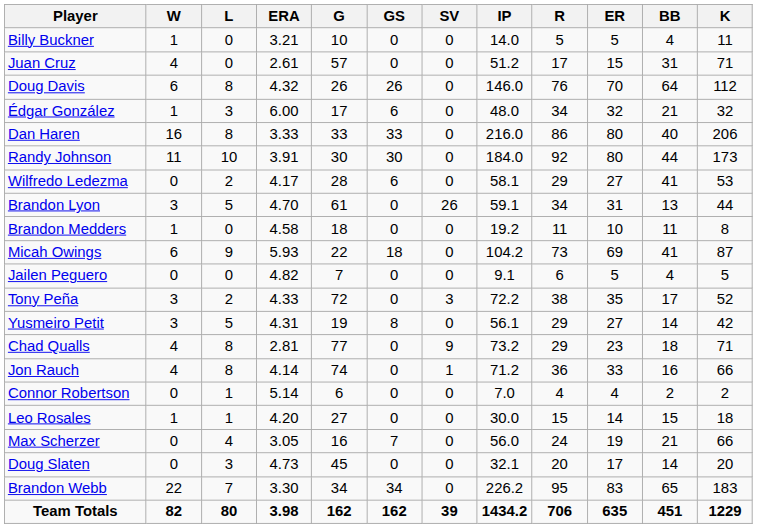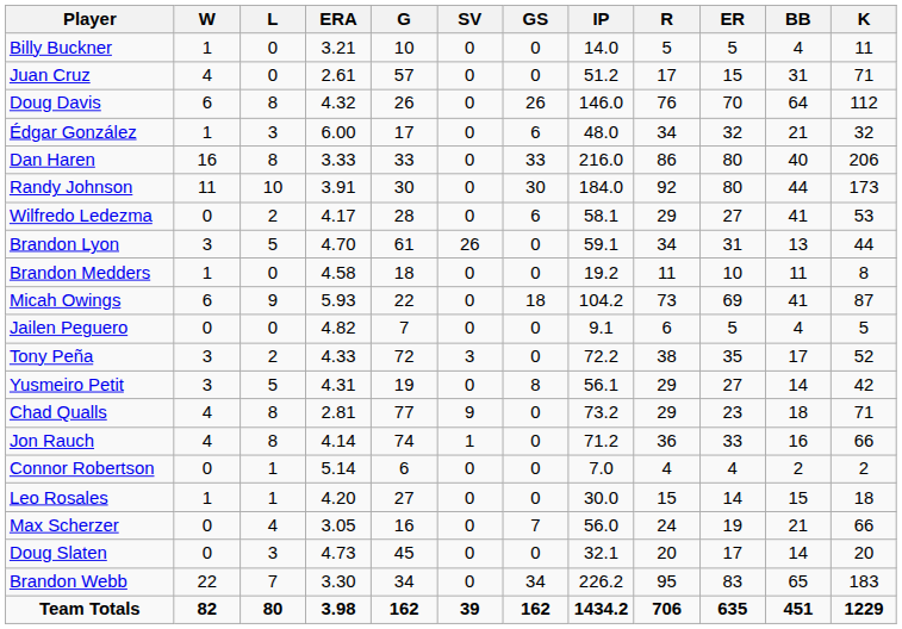columns swapped: GS <-> SV
